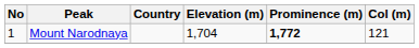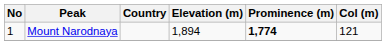Mount Narodnaya | Elevation (m): 1,704 -> 1,894
Mount Narodnaya | Prominence (m): 1,772 -> 1,774
